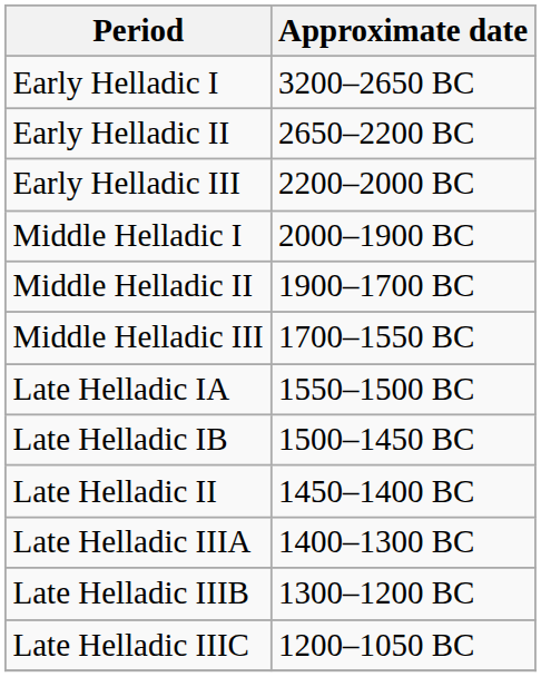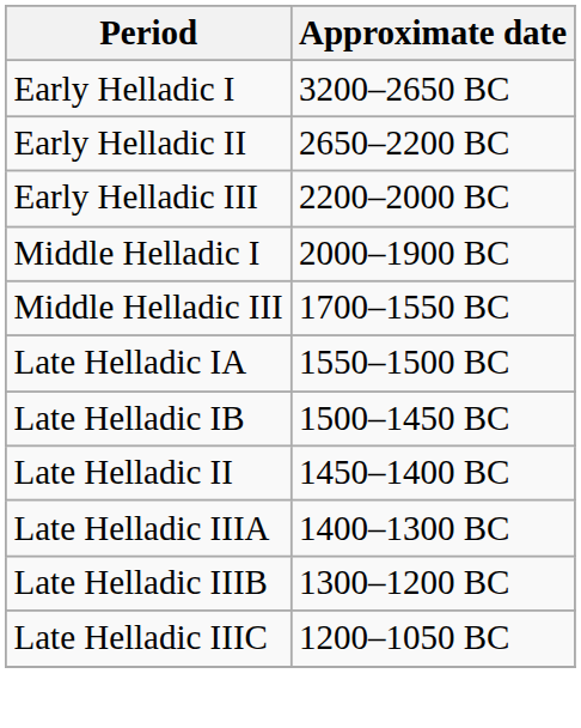- row: Middle Helladic II | 1900–1700 BC
